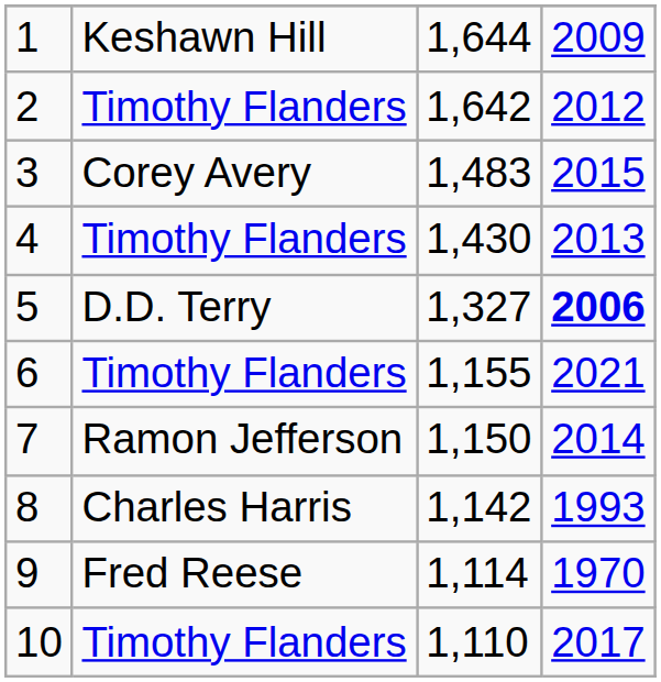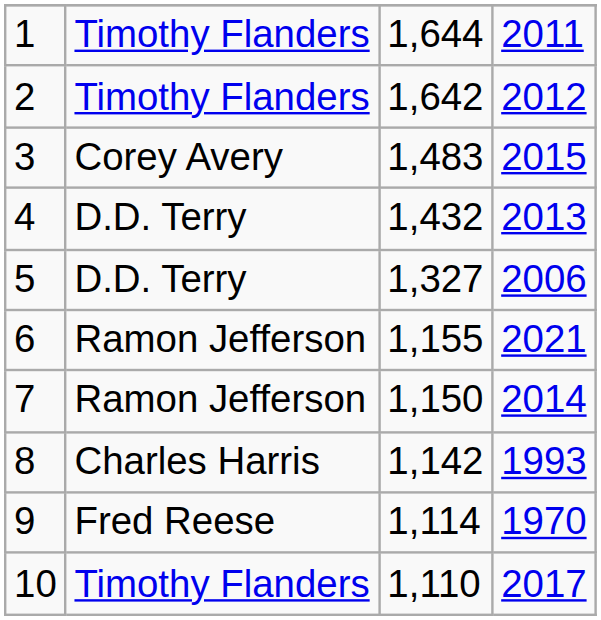1 | column 2: Keshawn Hill -> Timothy Flanders
1 | column 4: 2009 -> 2011
4 | column 2: Timothy Flanders -> D.D. Terry
4 | column 3: 1,430 -> 1,432
5 | column 4: bold -> normal
6 | column 2: Timothy Flanders -> Ramon Jefferson
